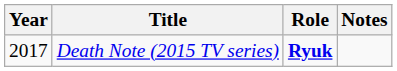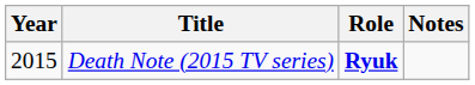Death Note (2015 TV series) | Year: 2017 -> 2015
